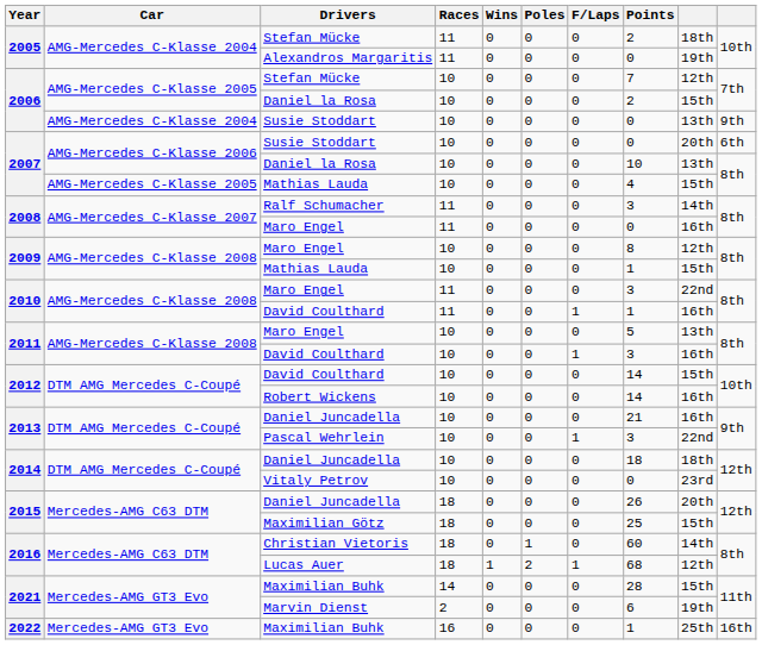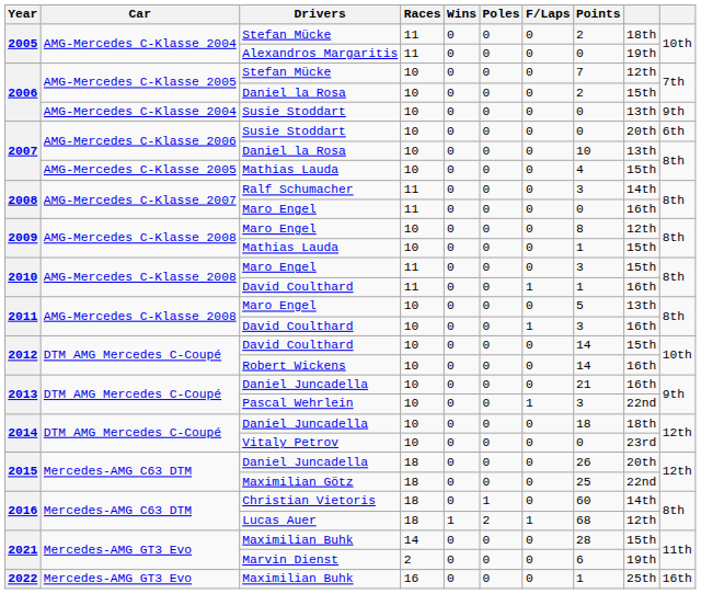2010 / Maro Engel | column 9: 22nd -> 15th
Maximilian Götz | column 9: 15th -> 22nd
